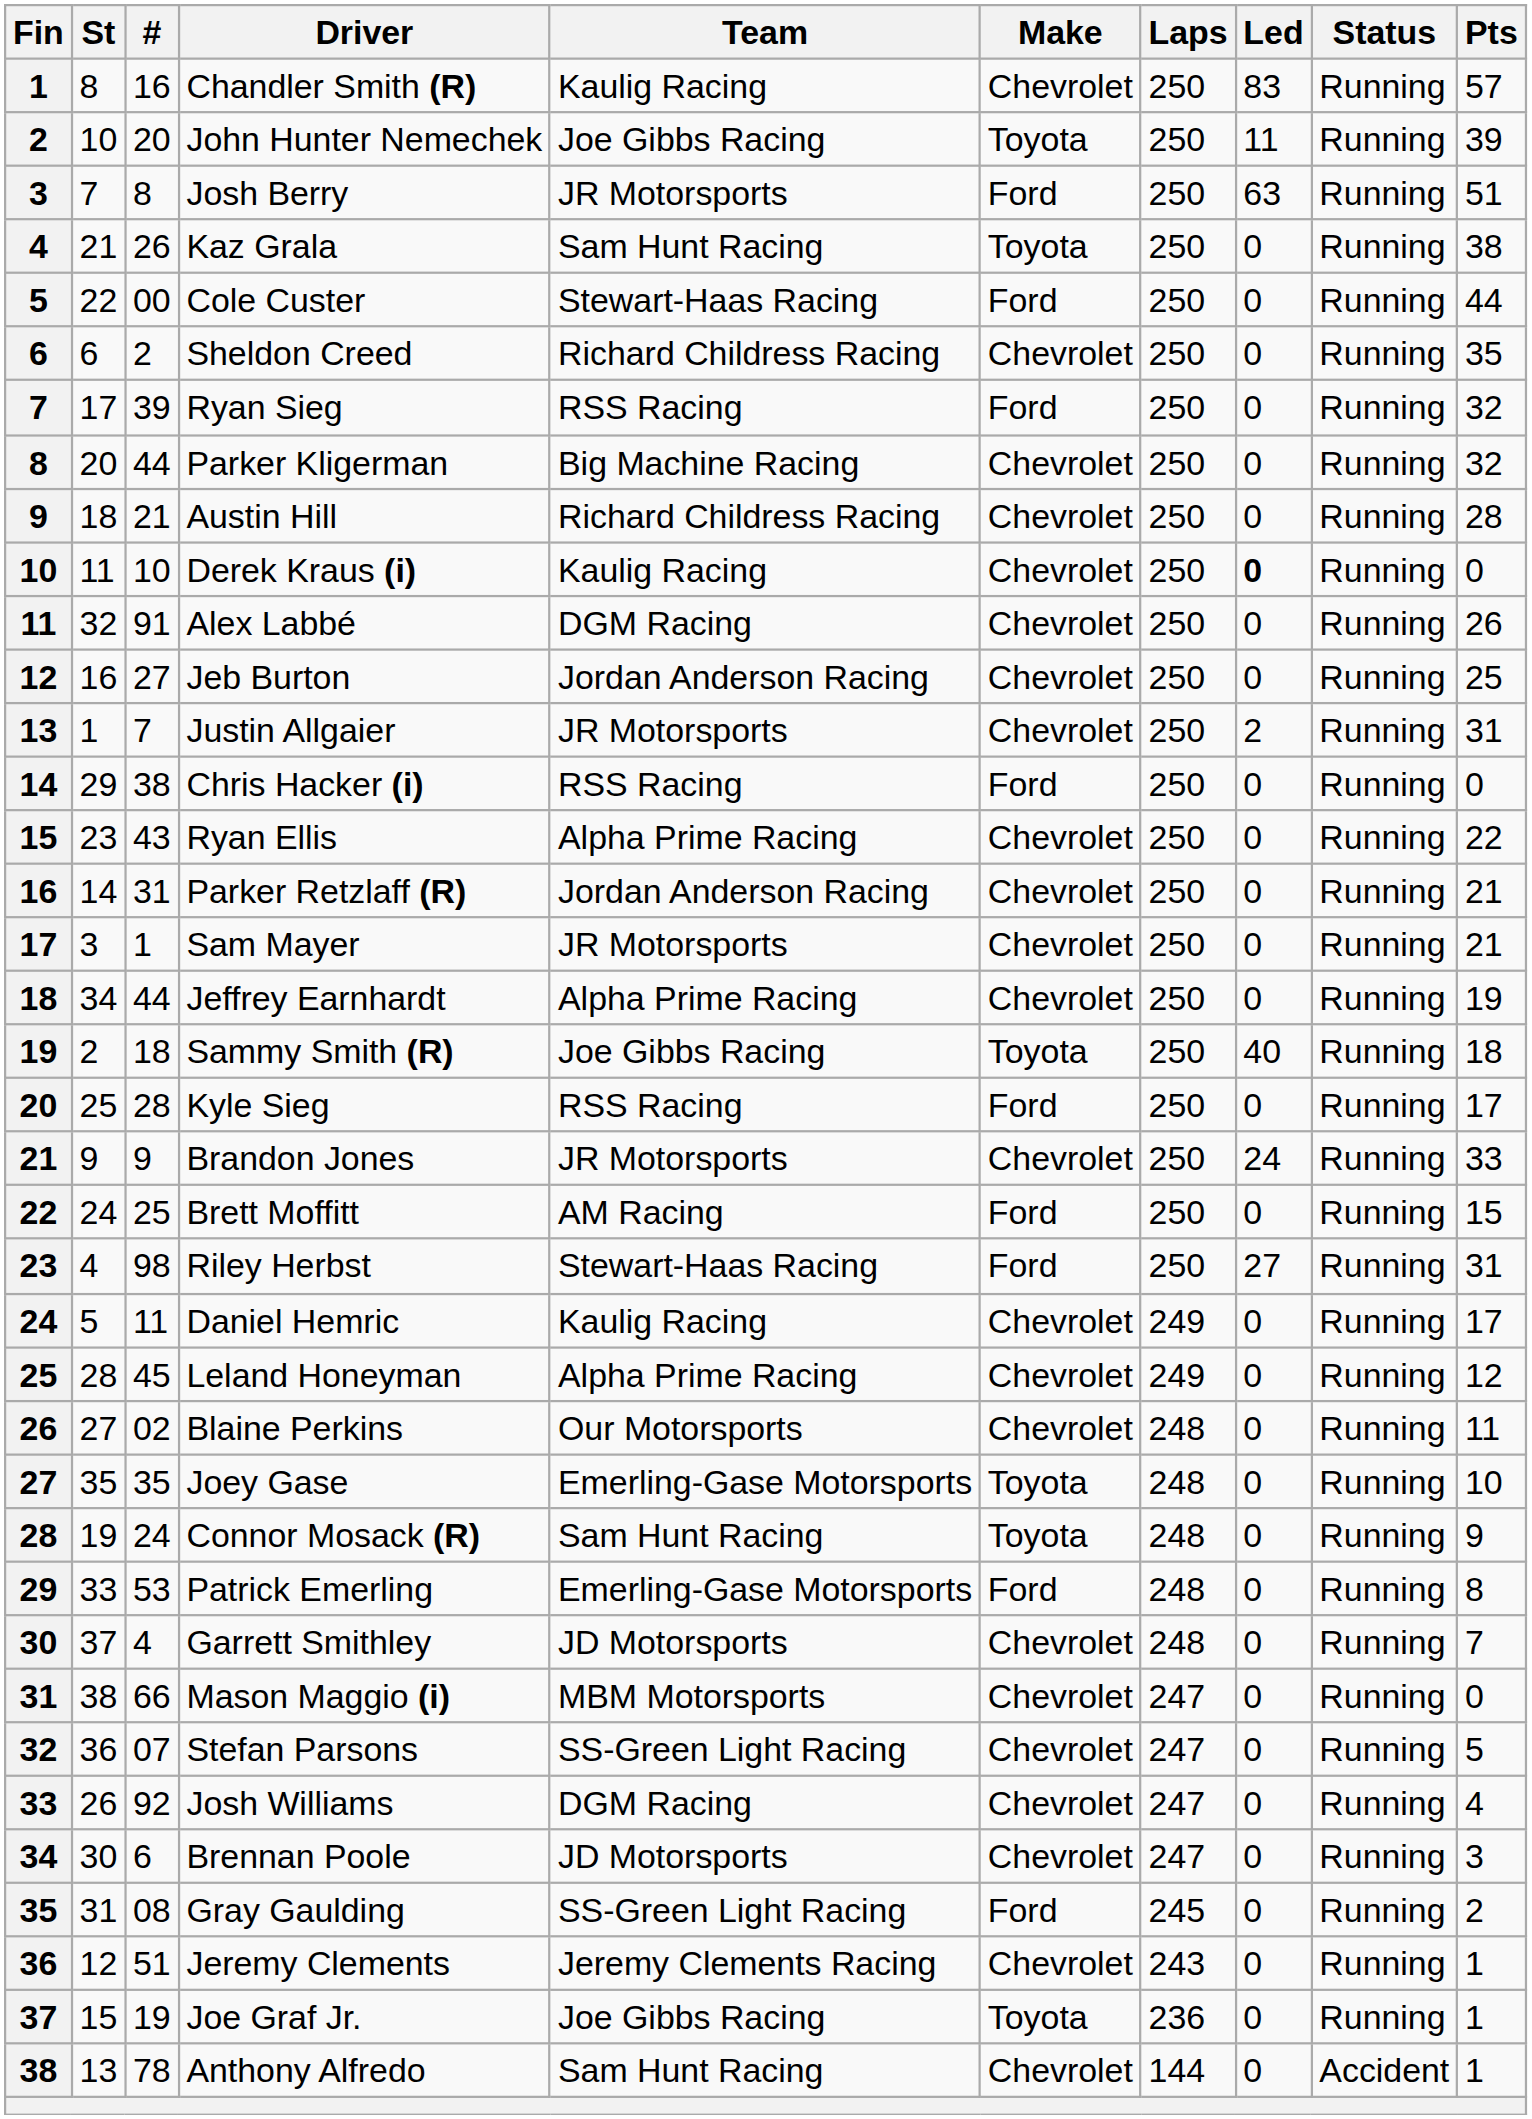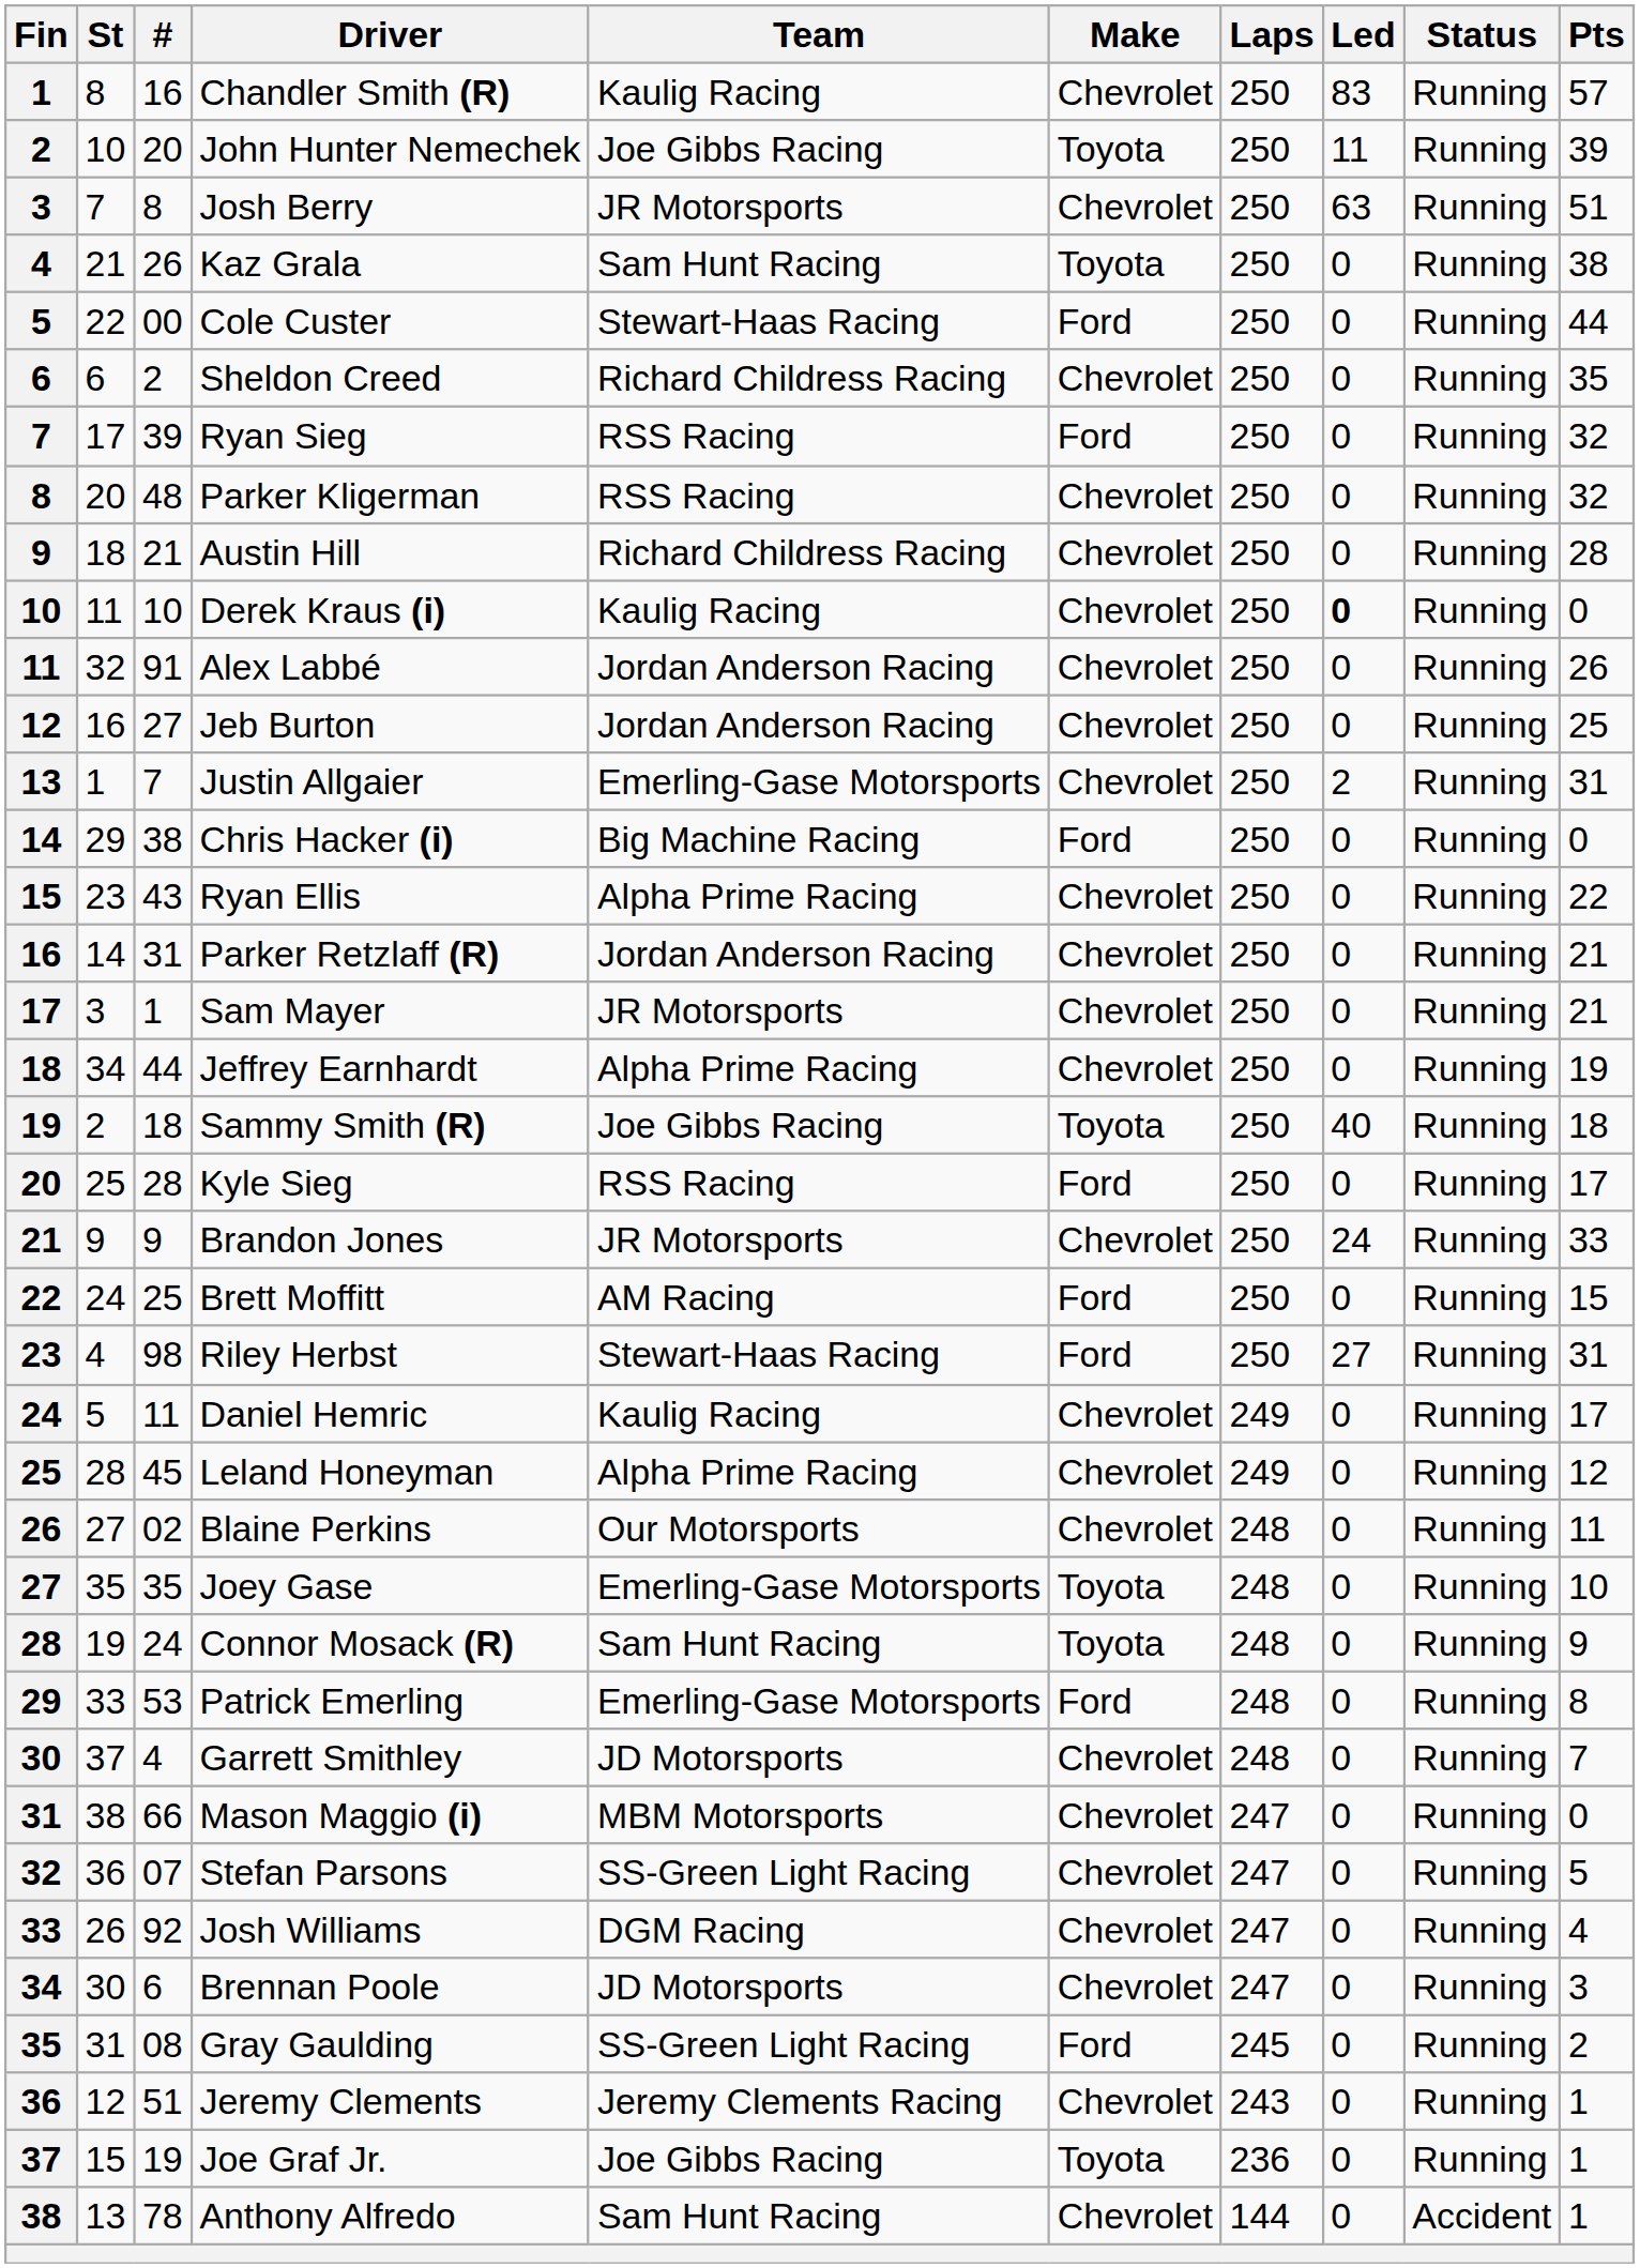Josh Berry | Make: Ford -> Chevrolet
Parker Kligerman | #: 44 -> 48
Parker Kligerman | Team: Big Machine Racing -> RSS Racing
Alex Labbé | Team: DGM Racing -> Jordan Anderson Racing
Justin Allgaier | Team: JR Motorsports -> Emerling-Gase Motorsports
Chris Hacker (i) | Team: RSS Racing -> Big Machine Racing
